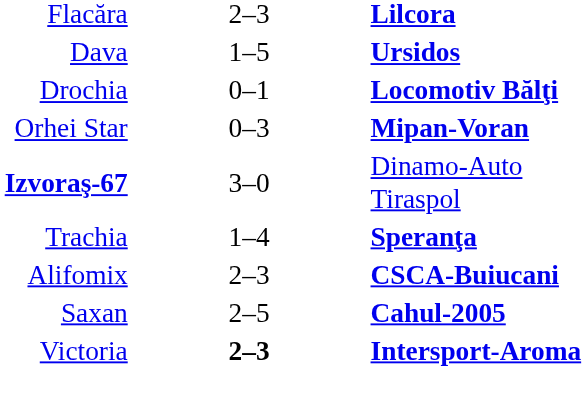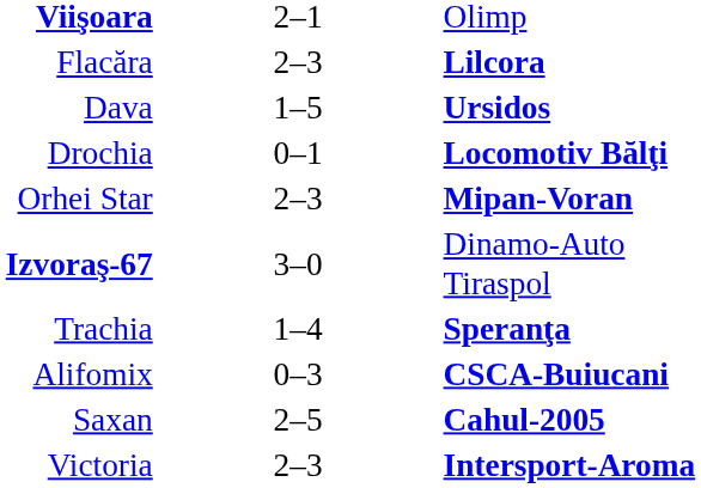+ row: Viişoara | 2–1 | Olimp
Orhei Star | column 2: 0–3 -> 2–3
Alifomix | column 2: 2–3 -> 0–3
Victoria | column 2: bold -> normal
